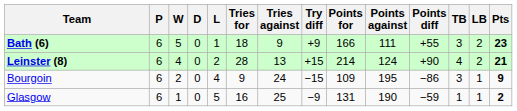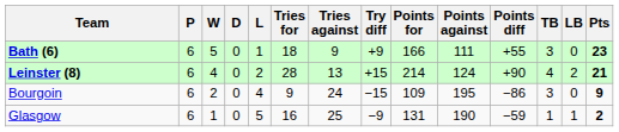Bath (6) | LB: 2 -> 0
Bourgoin | LB: 1 -> 0
